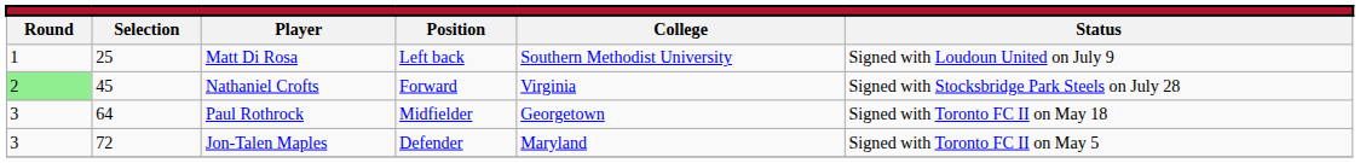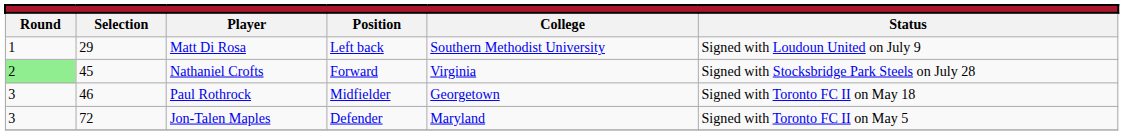Matt Di Rosa | column 2: 25 -> 29
Paul Rothrock | column 2: 64 -> 46
